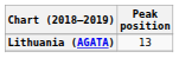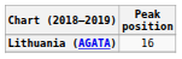Lithuania (AGATA) | Peak position: 13 -> 16
